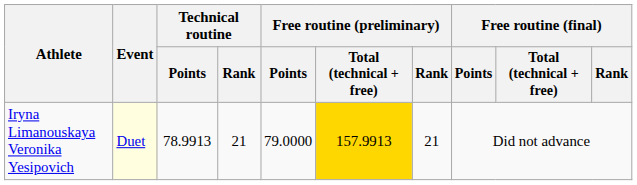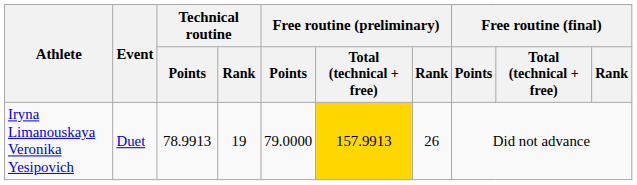Iryna Limanouskaya Veronika Yesipovich | Event: lightyellow background -> no background
Iryna Limanouskaya Veronika Yesipovich | Technical routine / Rank: 21 -> 19
Iryna Limanouskaya Veronika Yesipovich | Free routine (preliminary) / Rank: 21 -> 26
